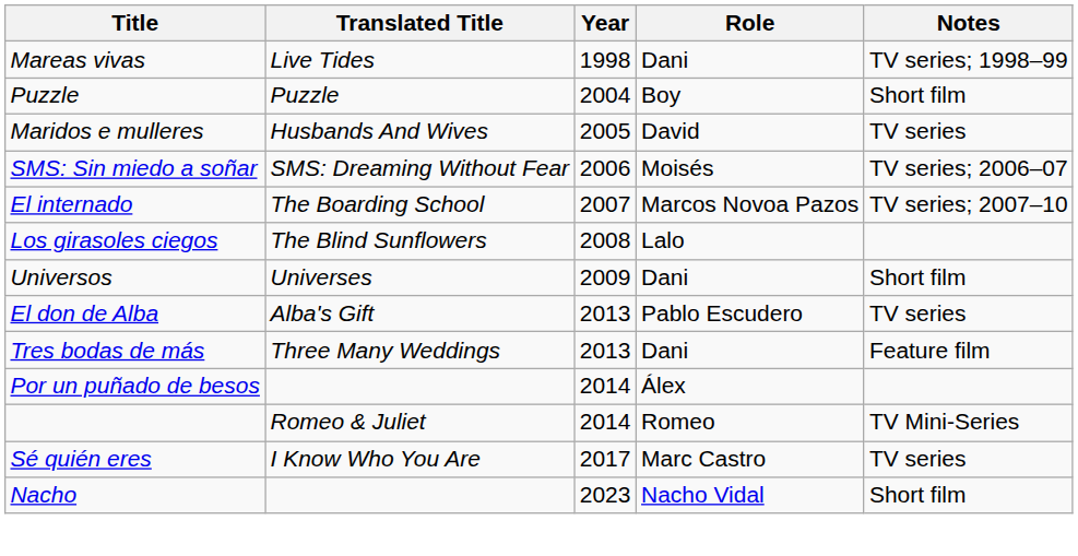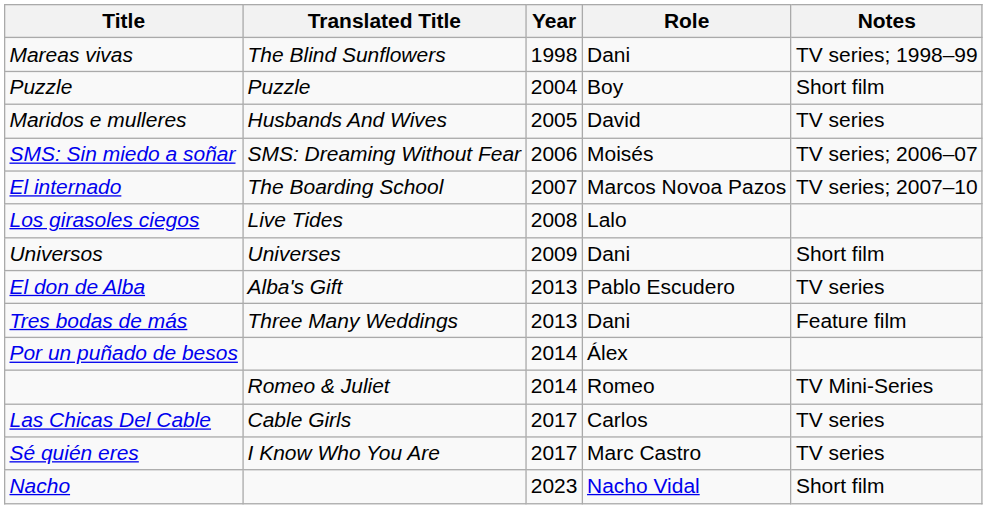Mareas vivas | Translated Title: Live Tides -> The Blind Sunflowers
Los girasoles ciegos | Translated Title: The Blind Sunflowers -> Live Tides
+ row: Las Chicas Del Cable | Cable Girls | 2017 | Carlos | TV series
